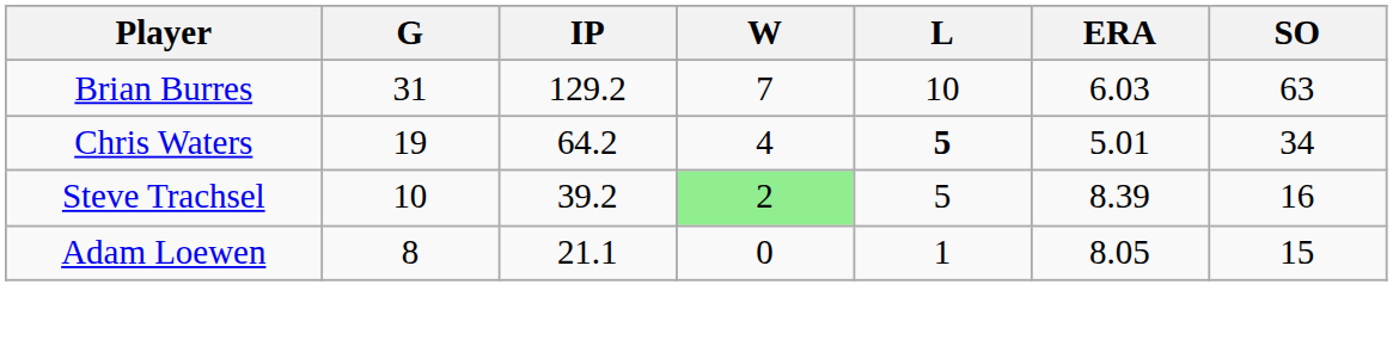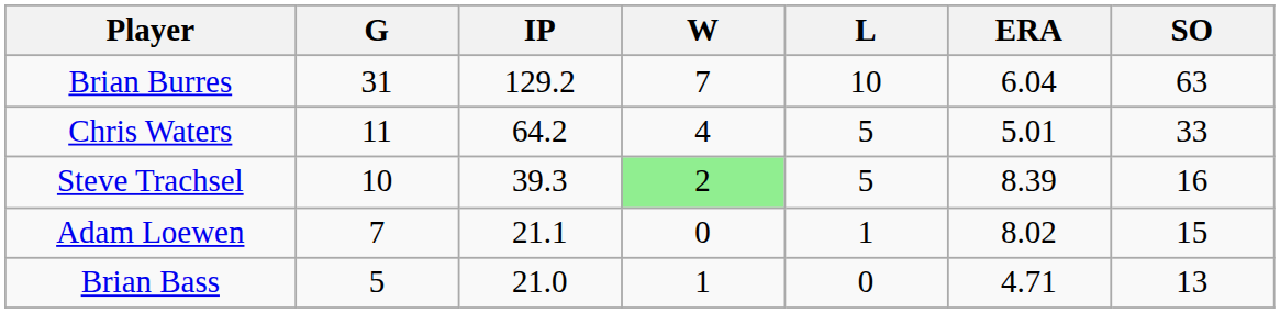Brian Burres | ERA: 6.03 -> 6.04
Chris Waters | G: 19 -> 11
Chris Waters | L: bold -> normal
Chris Waters | SO: 34 -> 33
Steve Trachsel | IP: 39.2 -> 39.3
Adam Loewen | G: 8 -> 7
Adam Loewen | ERA: 8.05 -> 8.02
+ row: Brian Bass | 5 | 21.0 | 1 | 0 | 4.71 | 13
